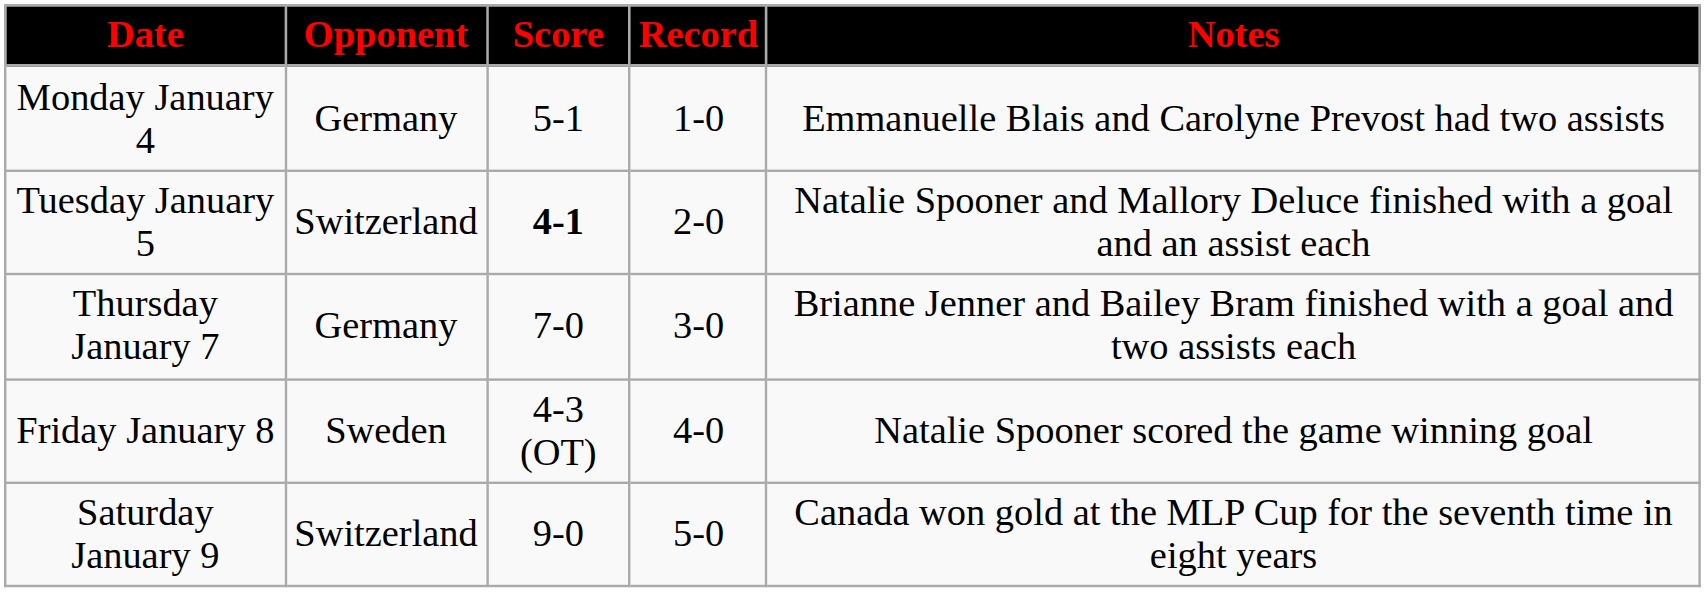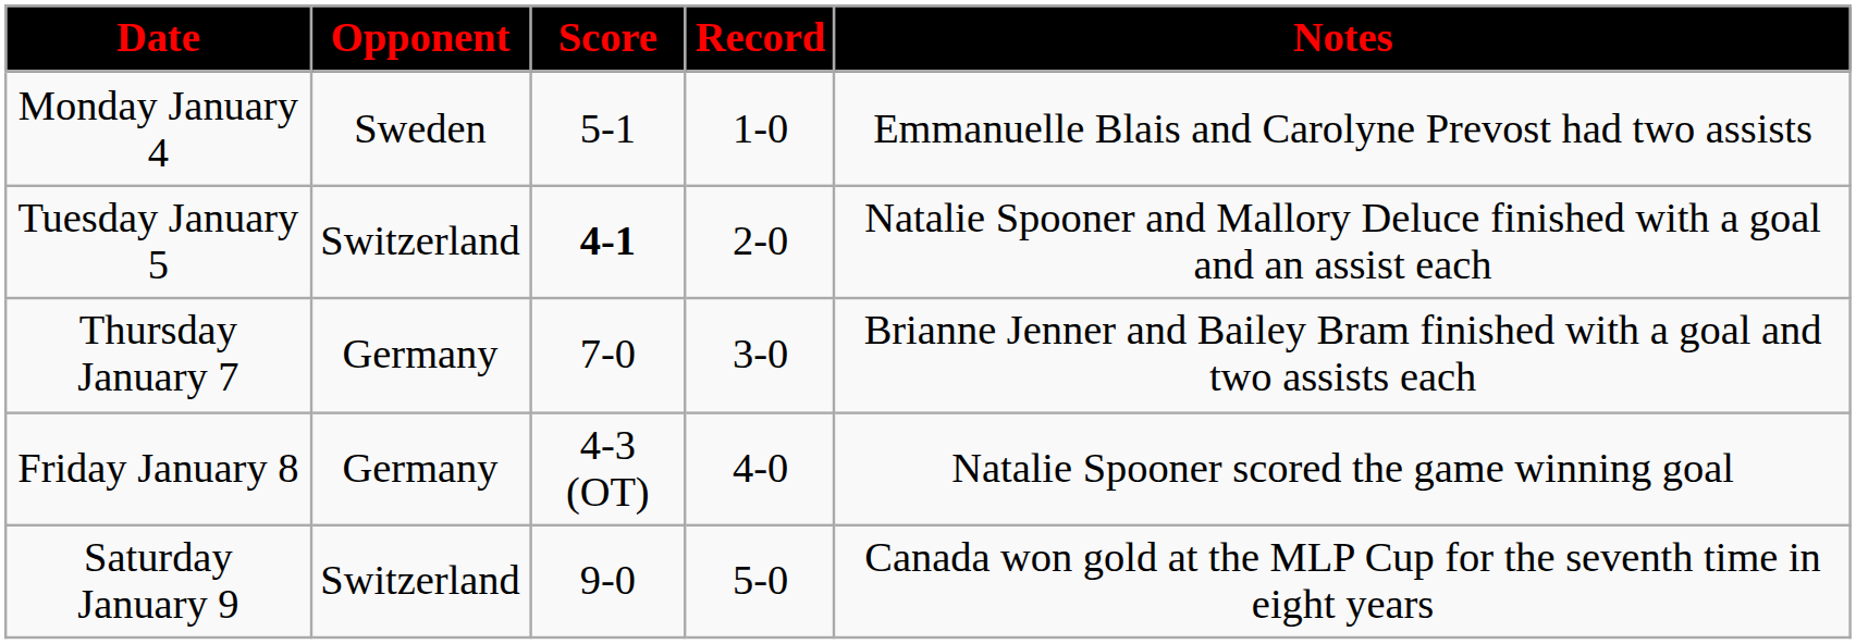Monday January 4 | Opponent: Germany -> Sweden
Friday January 8 | Opponent: Sweden -> Germany
